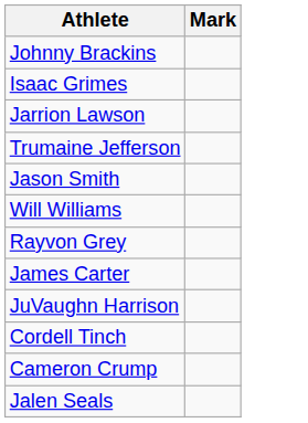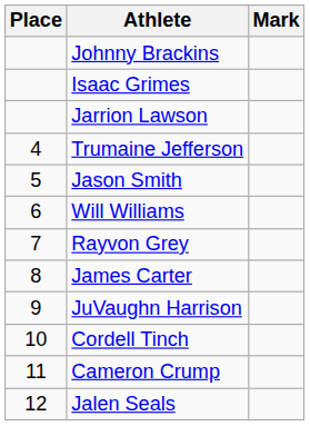+ column: Place | 4 | 5 | 6 | 7 | 8 | 9 | 10 | 11 | 12
